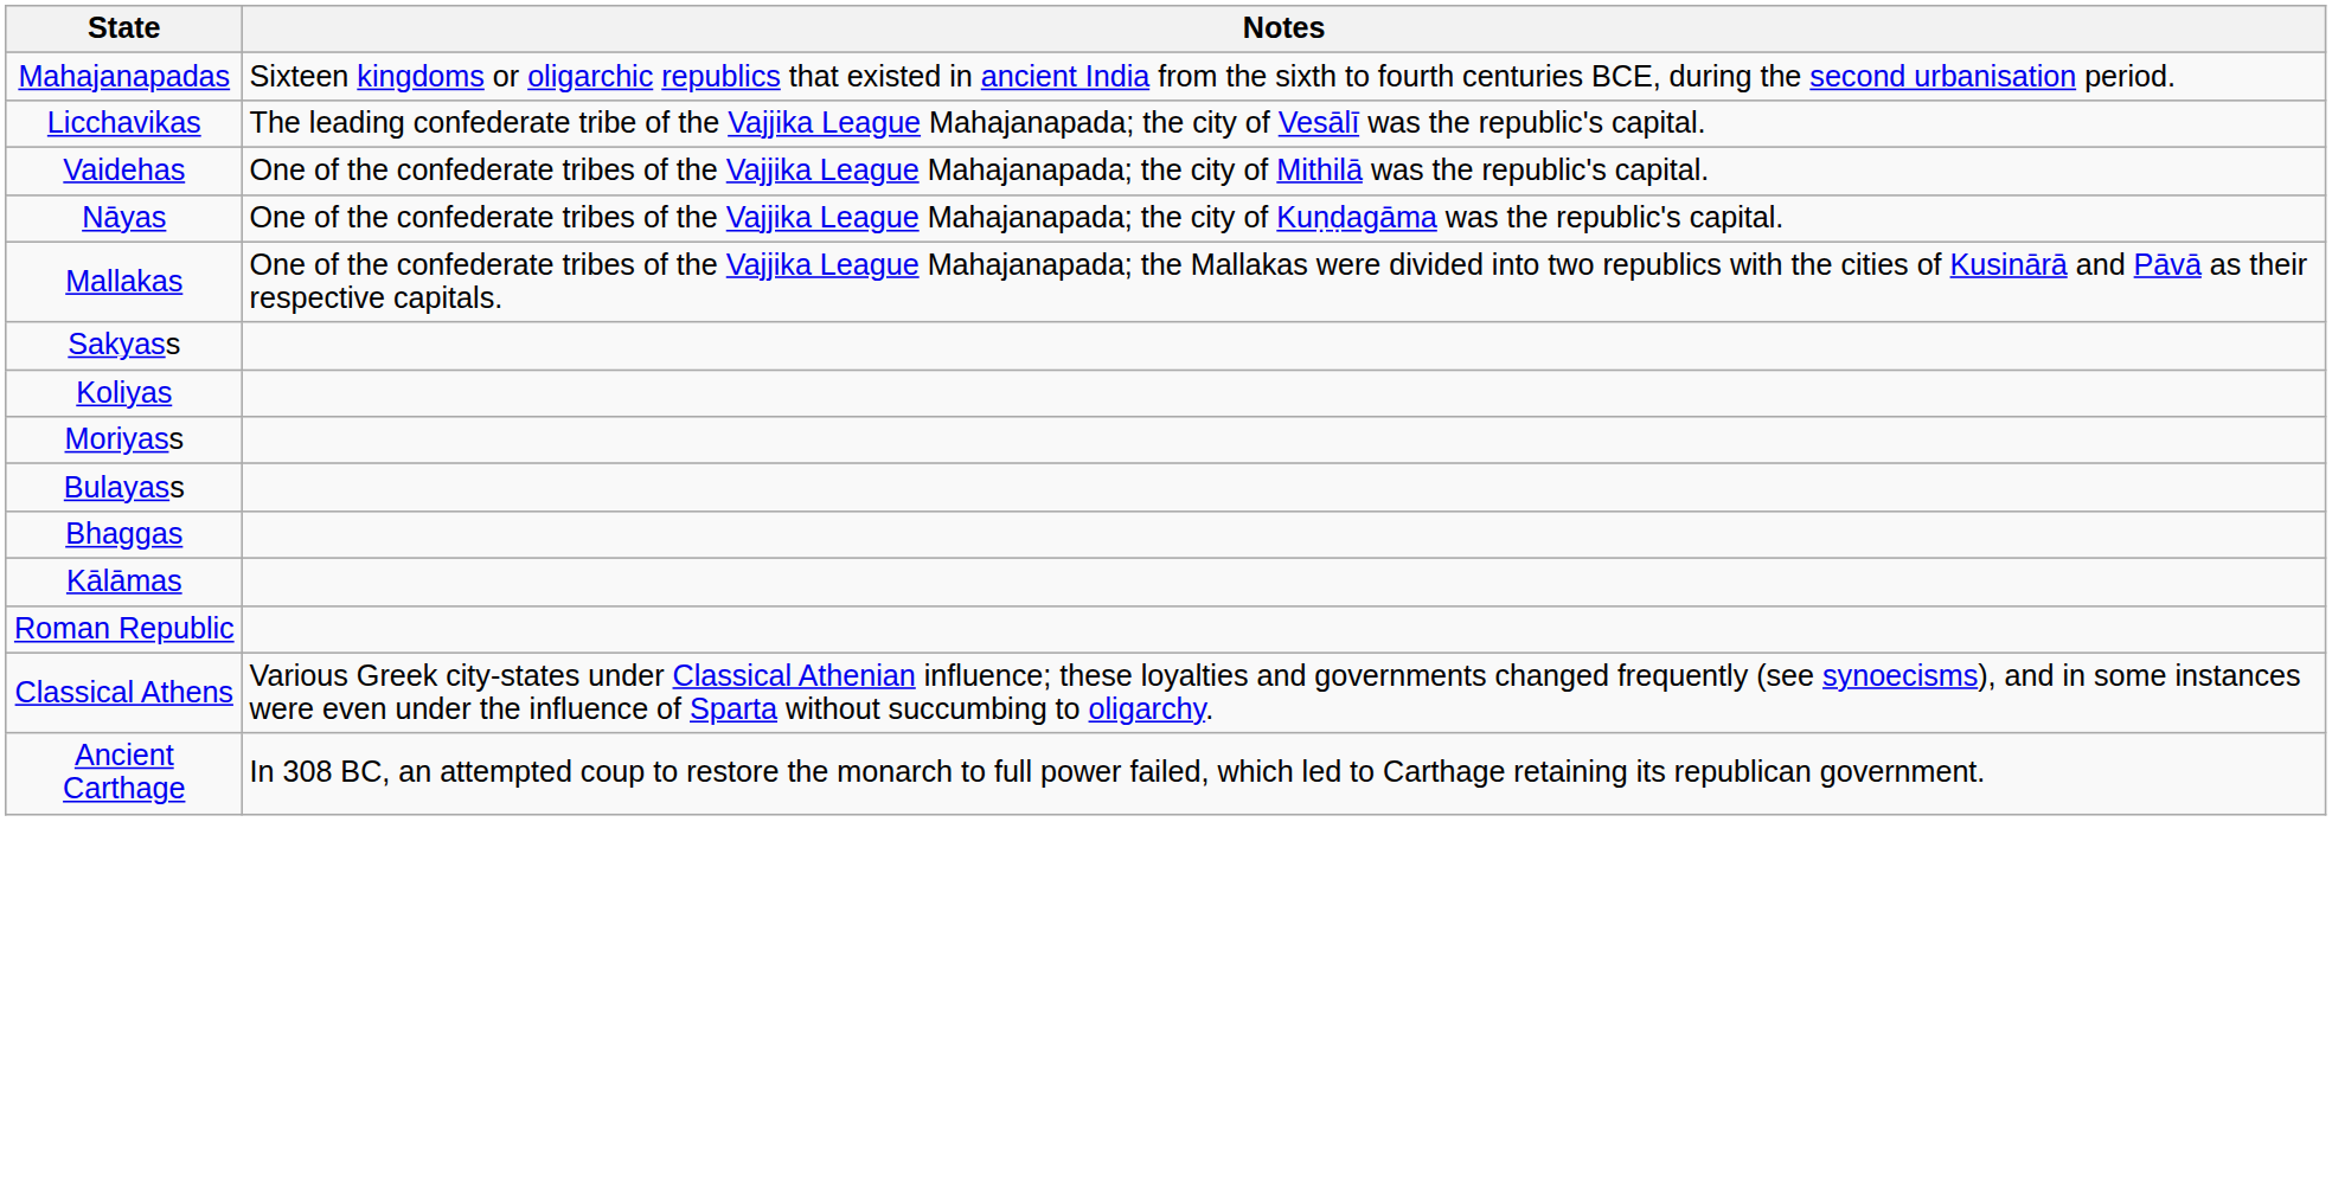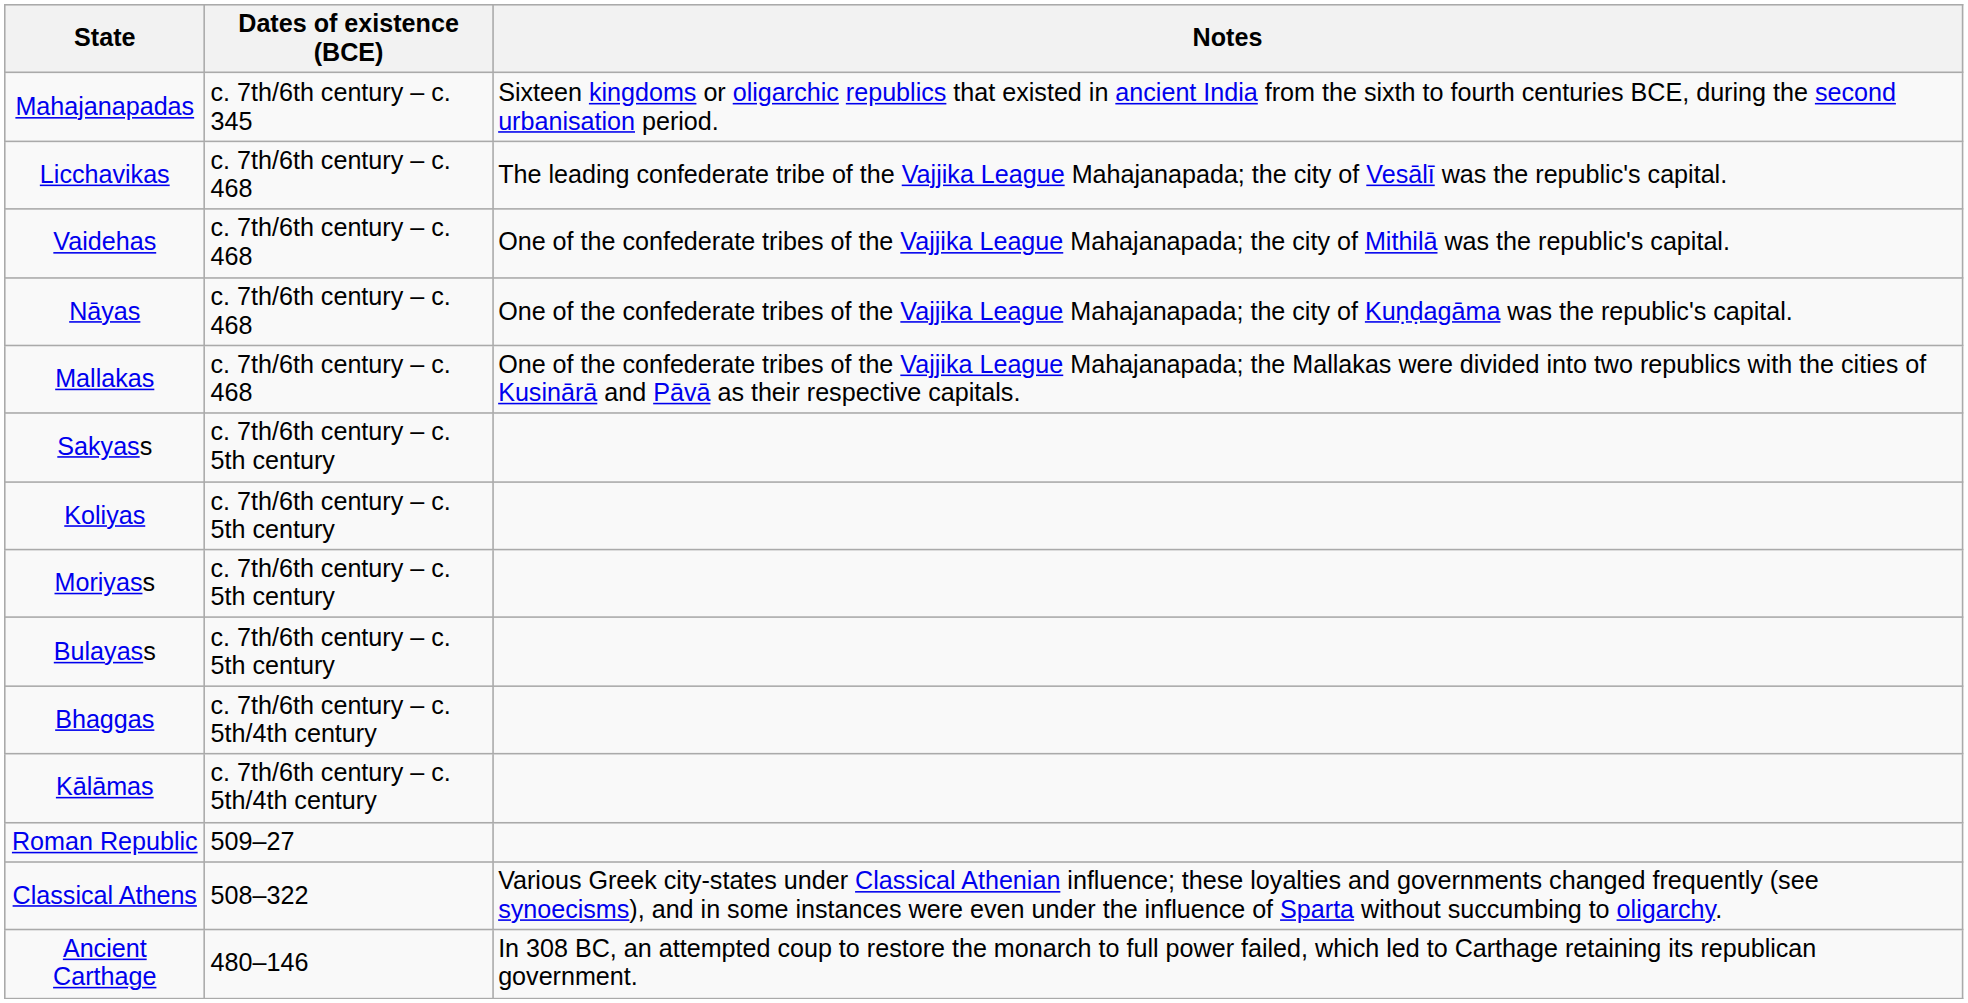+ column: Dates of existence (BCE) | c. 7th/6th century – c. 345 | c. 7th/6th century – c. 468 | c. 7th/6th century – c. 468 | c. 7th/6th century – c. 468 | c. 7th/6th century – c. 468 | c. 7th/6th century – c. 5th century | c. 7th/6th century – c. 5th century | c. 7th/6th century – c. 5th century | c. 7th/6th century – c. 5th century | c. 7th/6th century – c. 5th/4th century | c. 7th/6th century – c. 5th/4th century | 509–27 | 508–322 | 480–146
